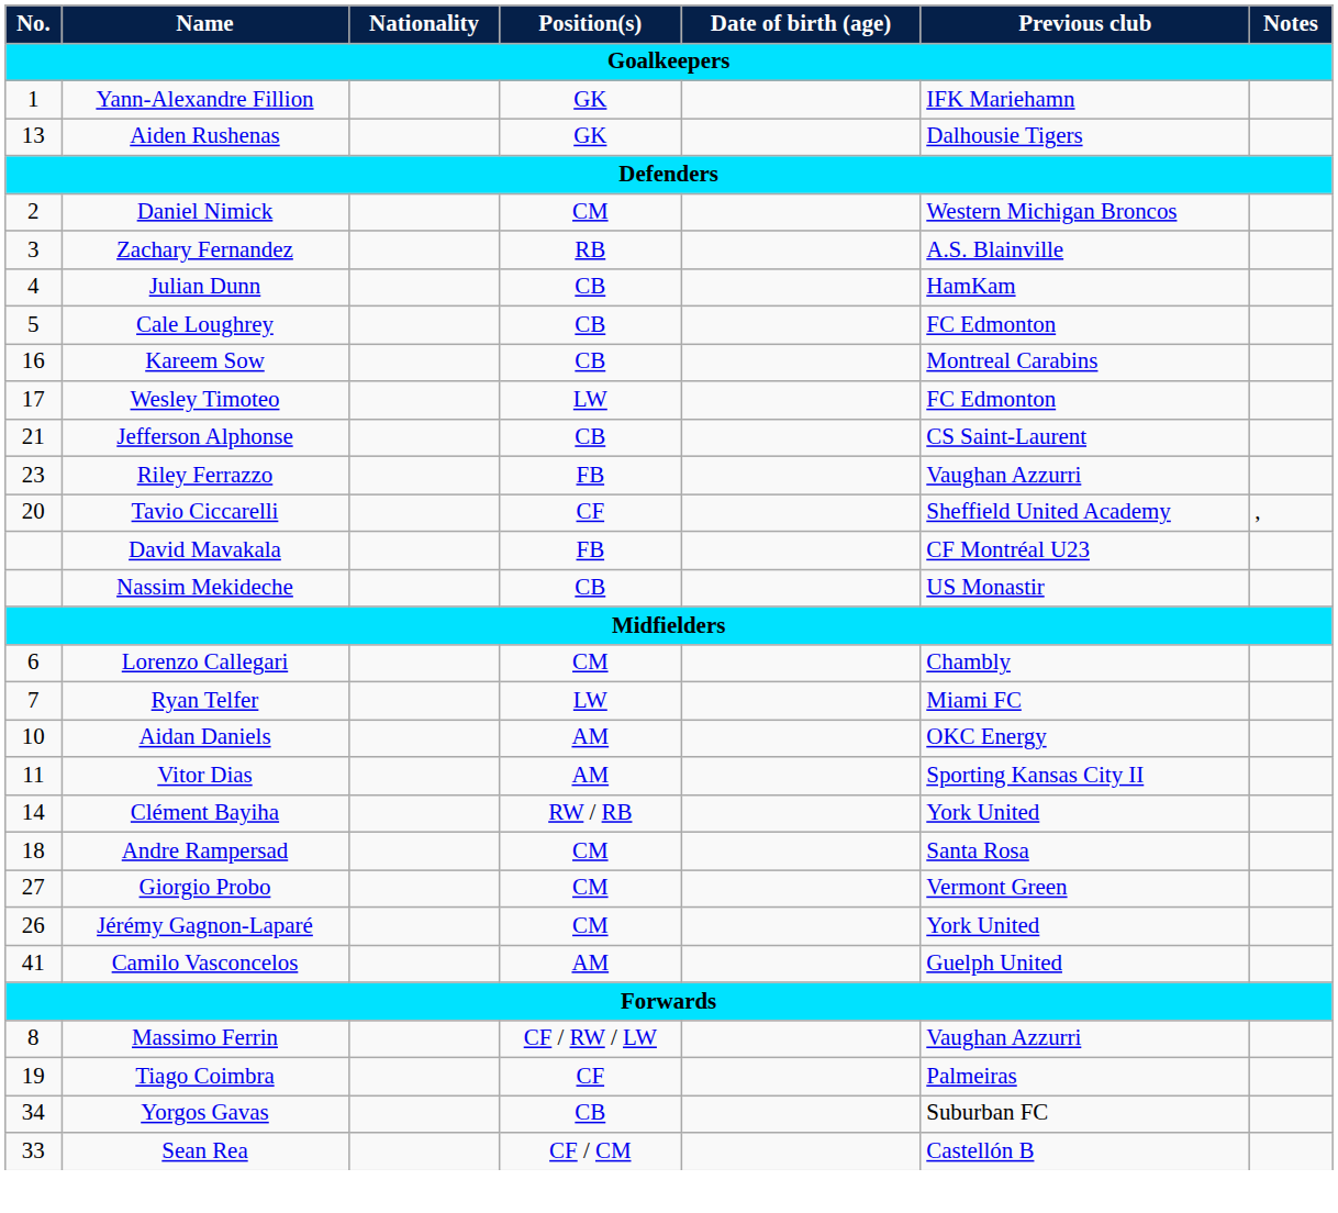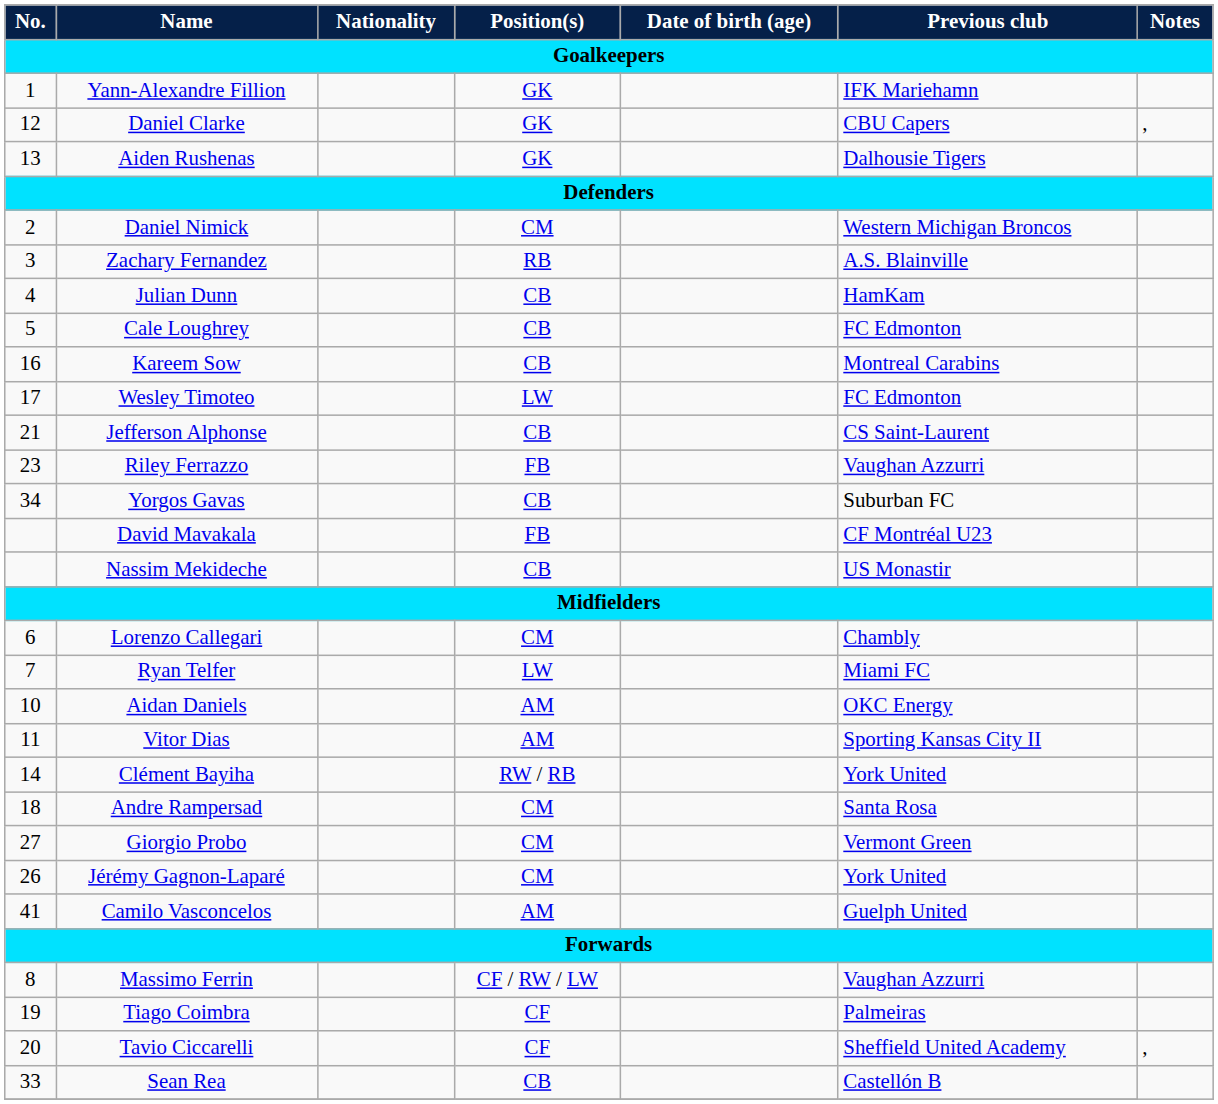+ row: 12 | Daniel Clarke | GK | CBU Capers | ,
rows swapped: Yorgos Gavas <-> Tavio Ciccarelli
Sean Rea | Position(s): CF / CM -> CB
